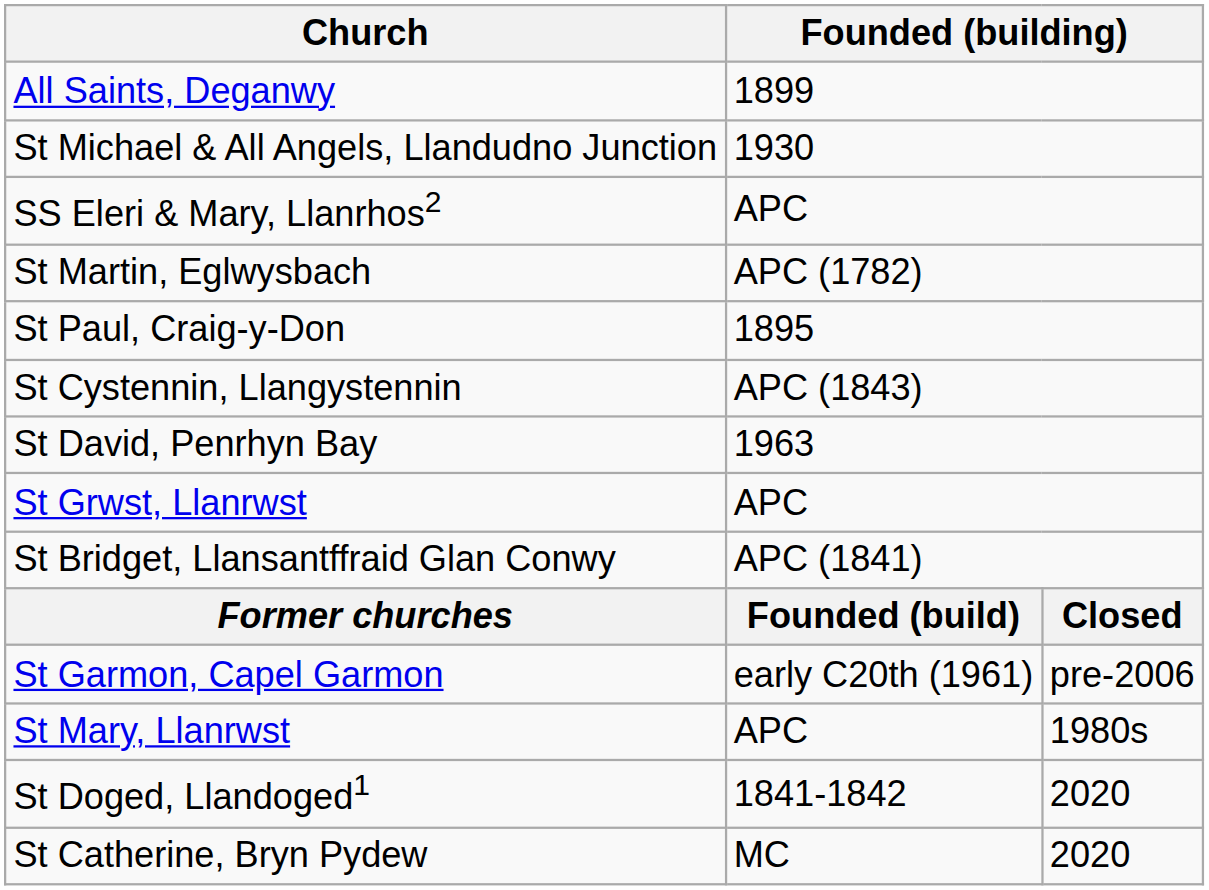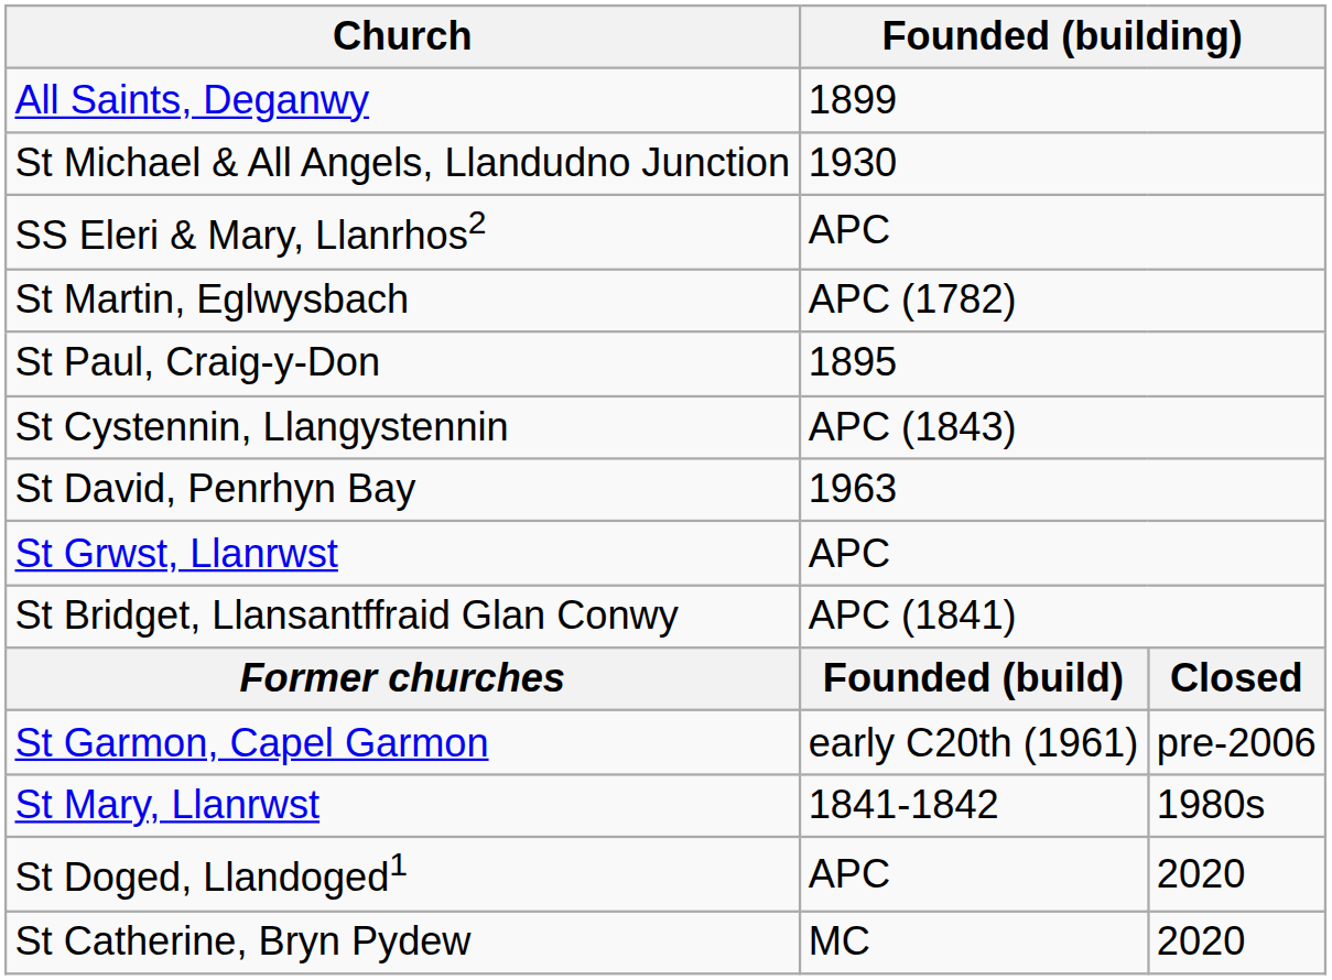St Mary, Llanrwst | column 2: APC -> 1841-1842
St Doged, Llandoged1 | column 2: 1841-1842 -> APC
